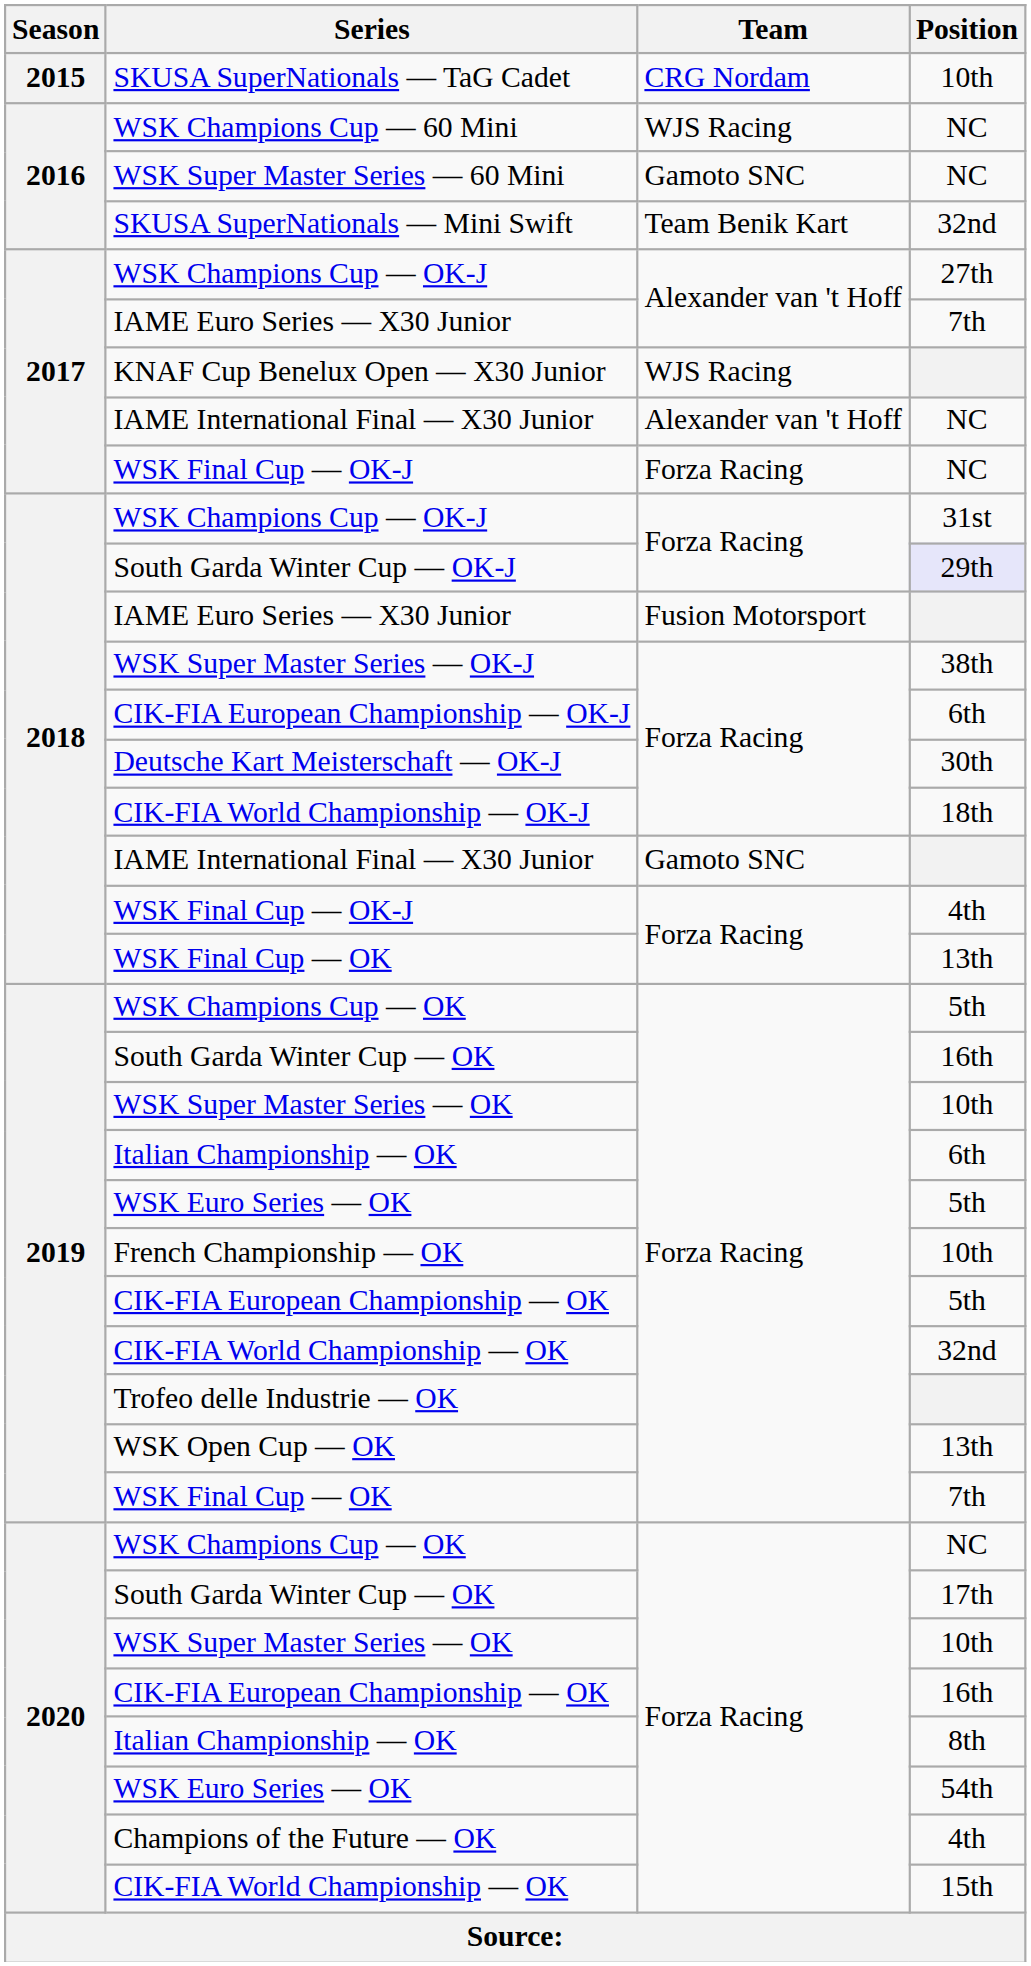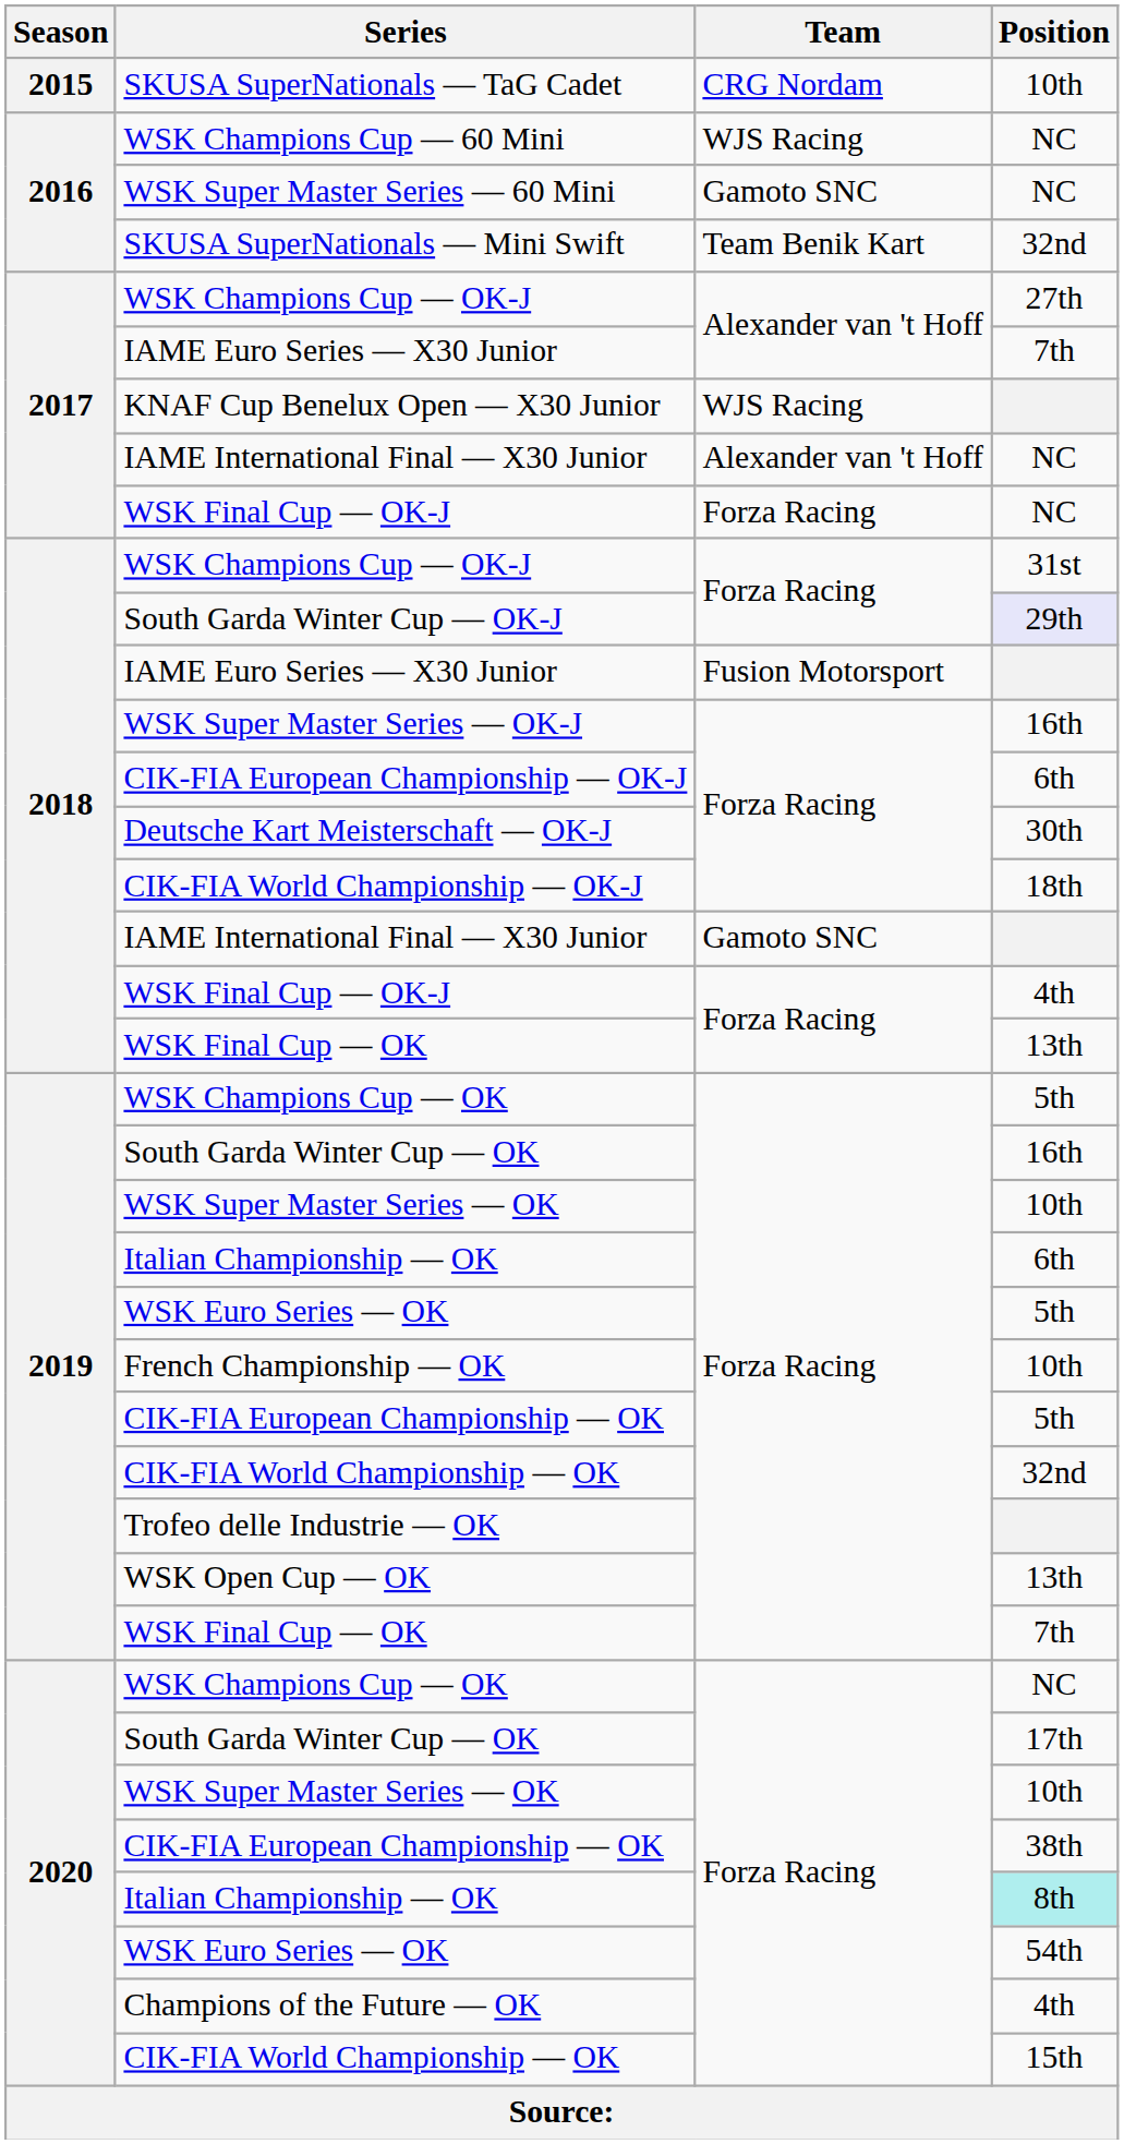WSK Super Master Series — OK-J | Position: 38th -> 16th
2020 / CIK-FIA European Championship — OK | Position: 16th -> 38th
2020 / Italian Championship — OK | Position: no background -> paleturquoise background
